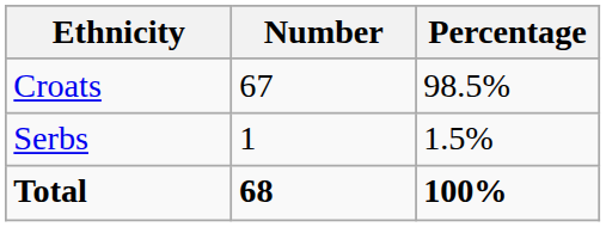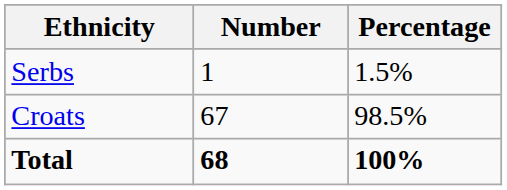rows swapped: Croats <-> Serbs
